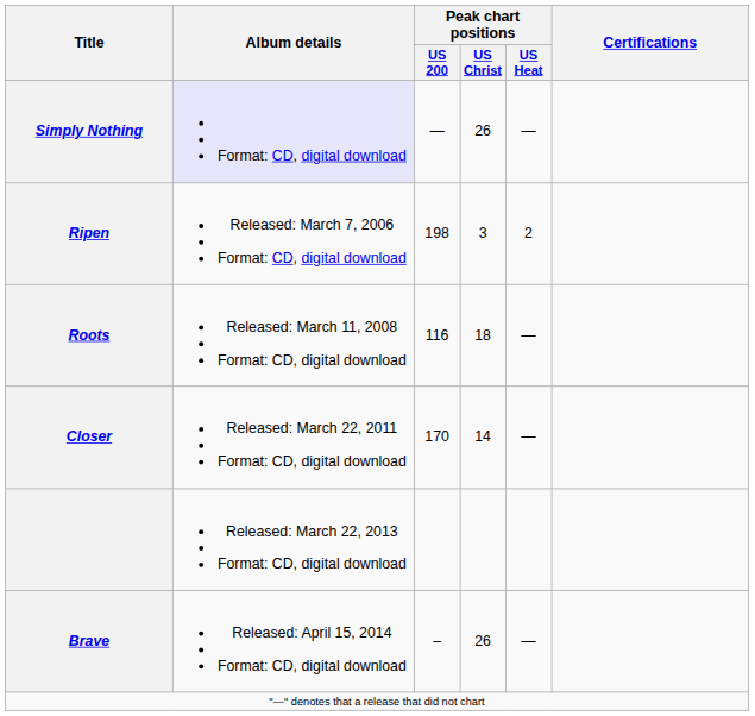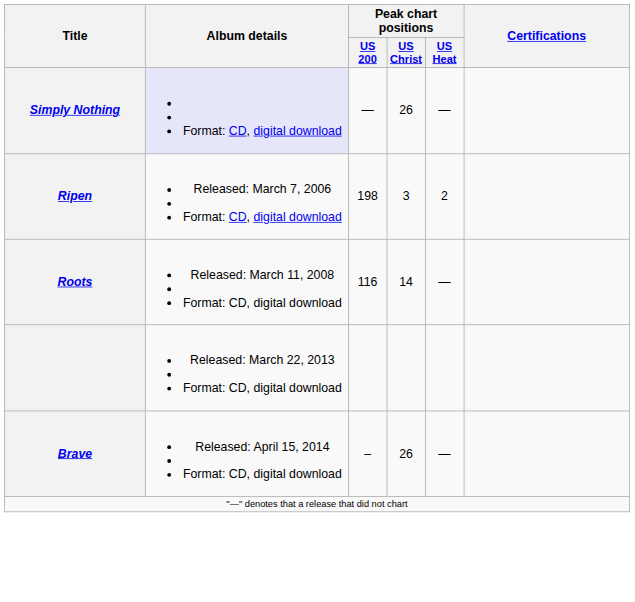Roots | Peak chart positions / US Christ: 18 -> 14
- row: Closer | Released: March 22, 2011 Format: CD, digital download | 170 | 14 | —
